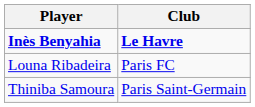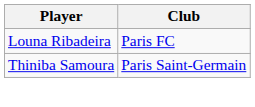- row: Inès Benyahia | Le Havre
